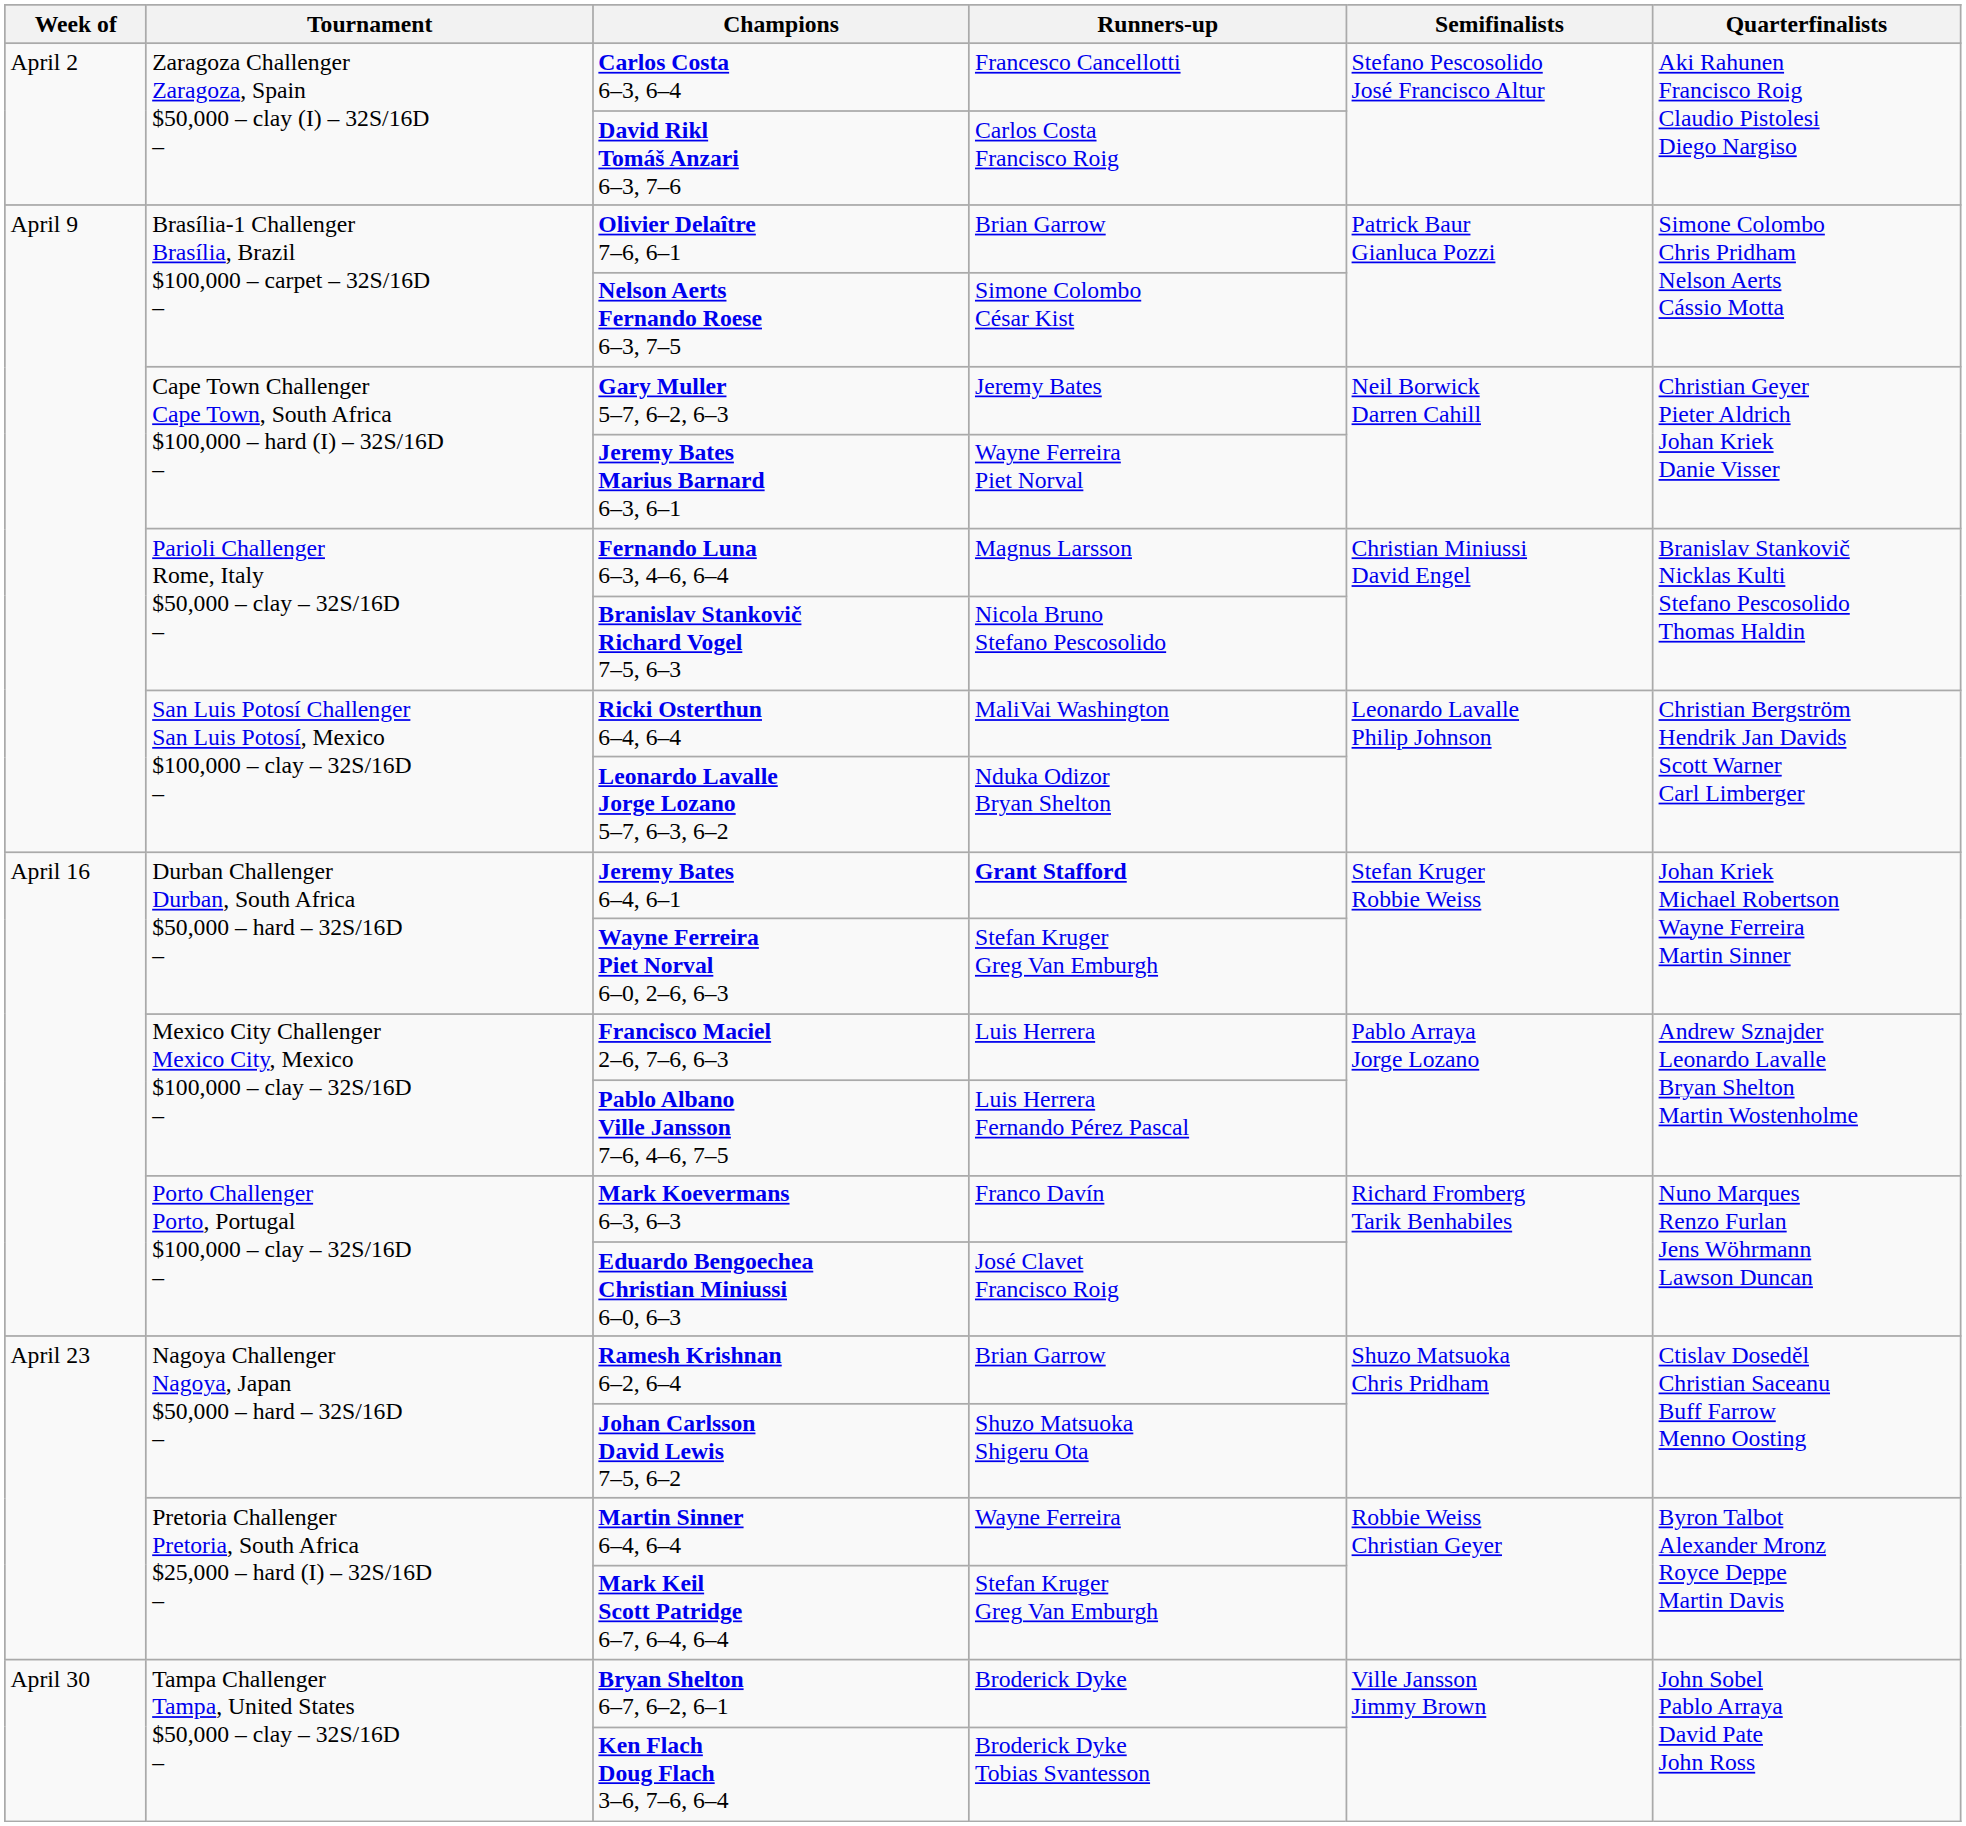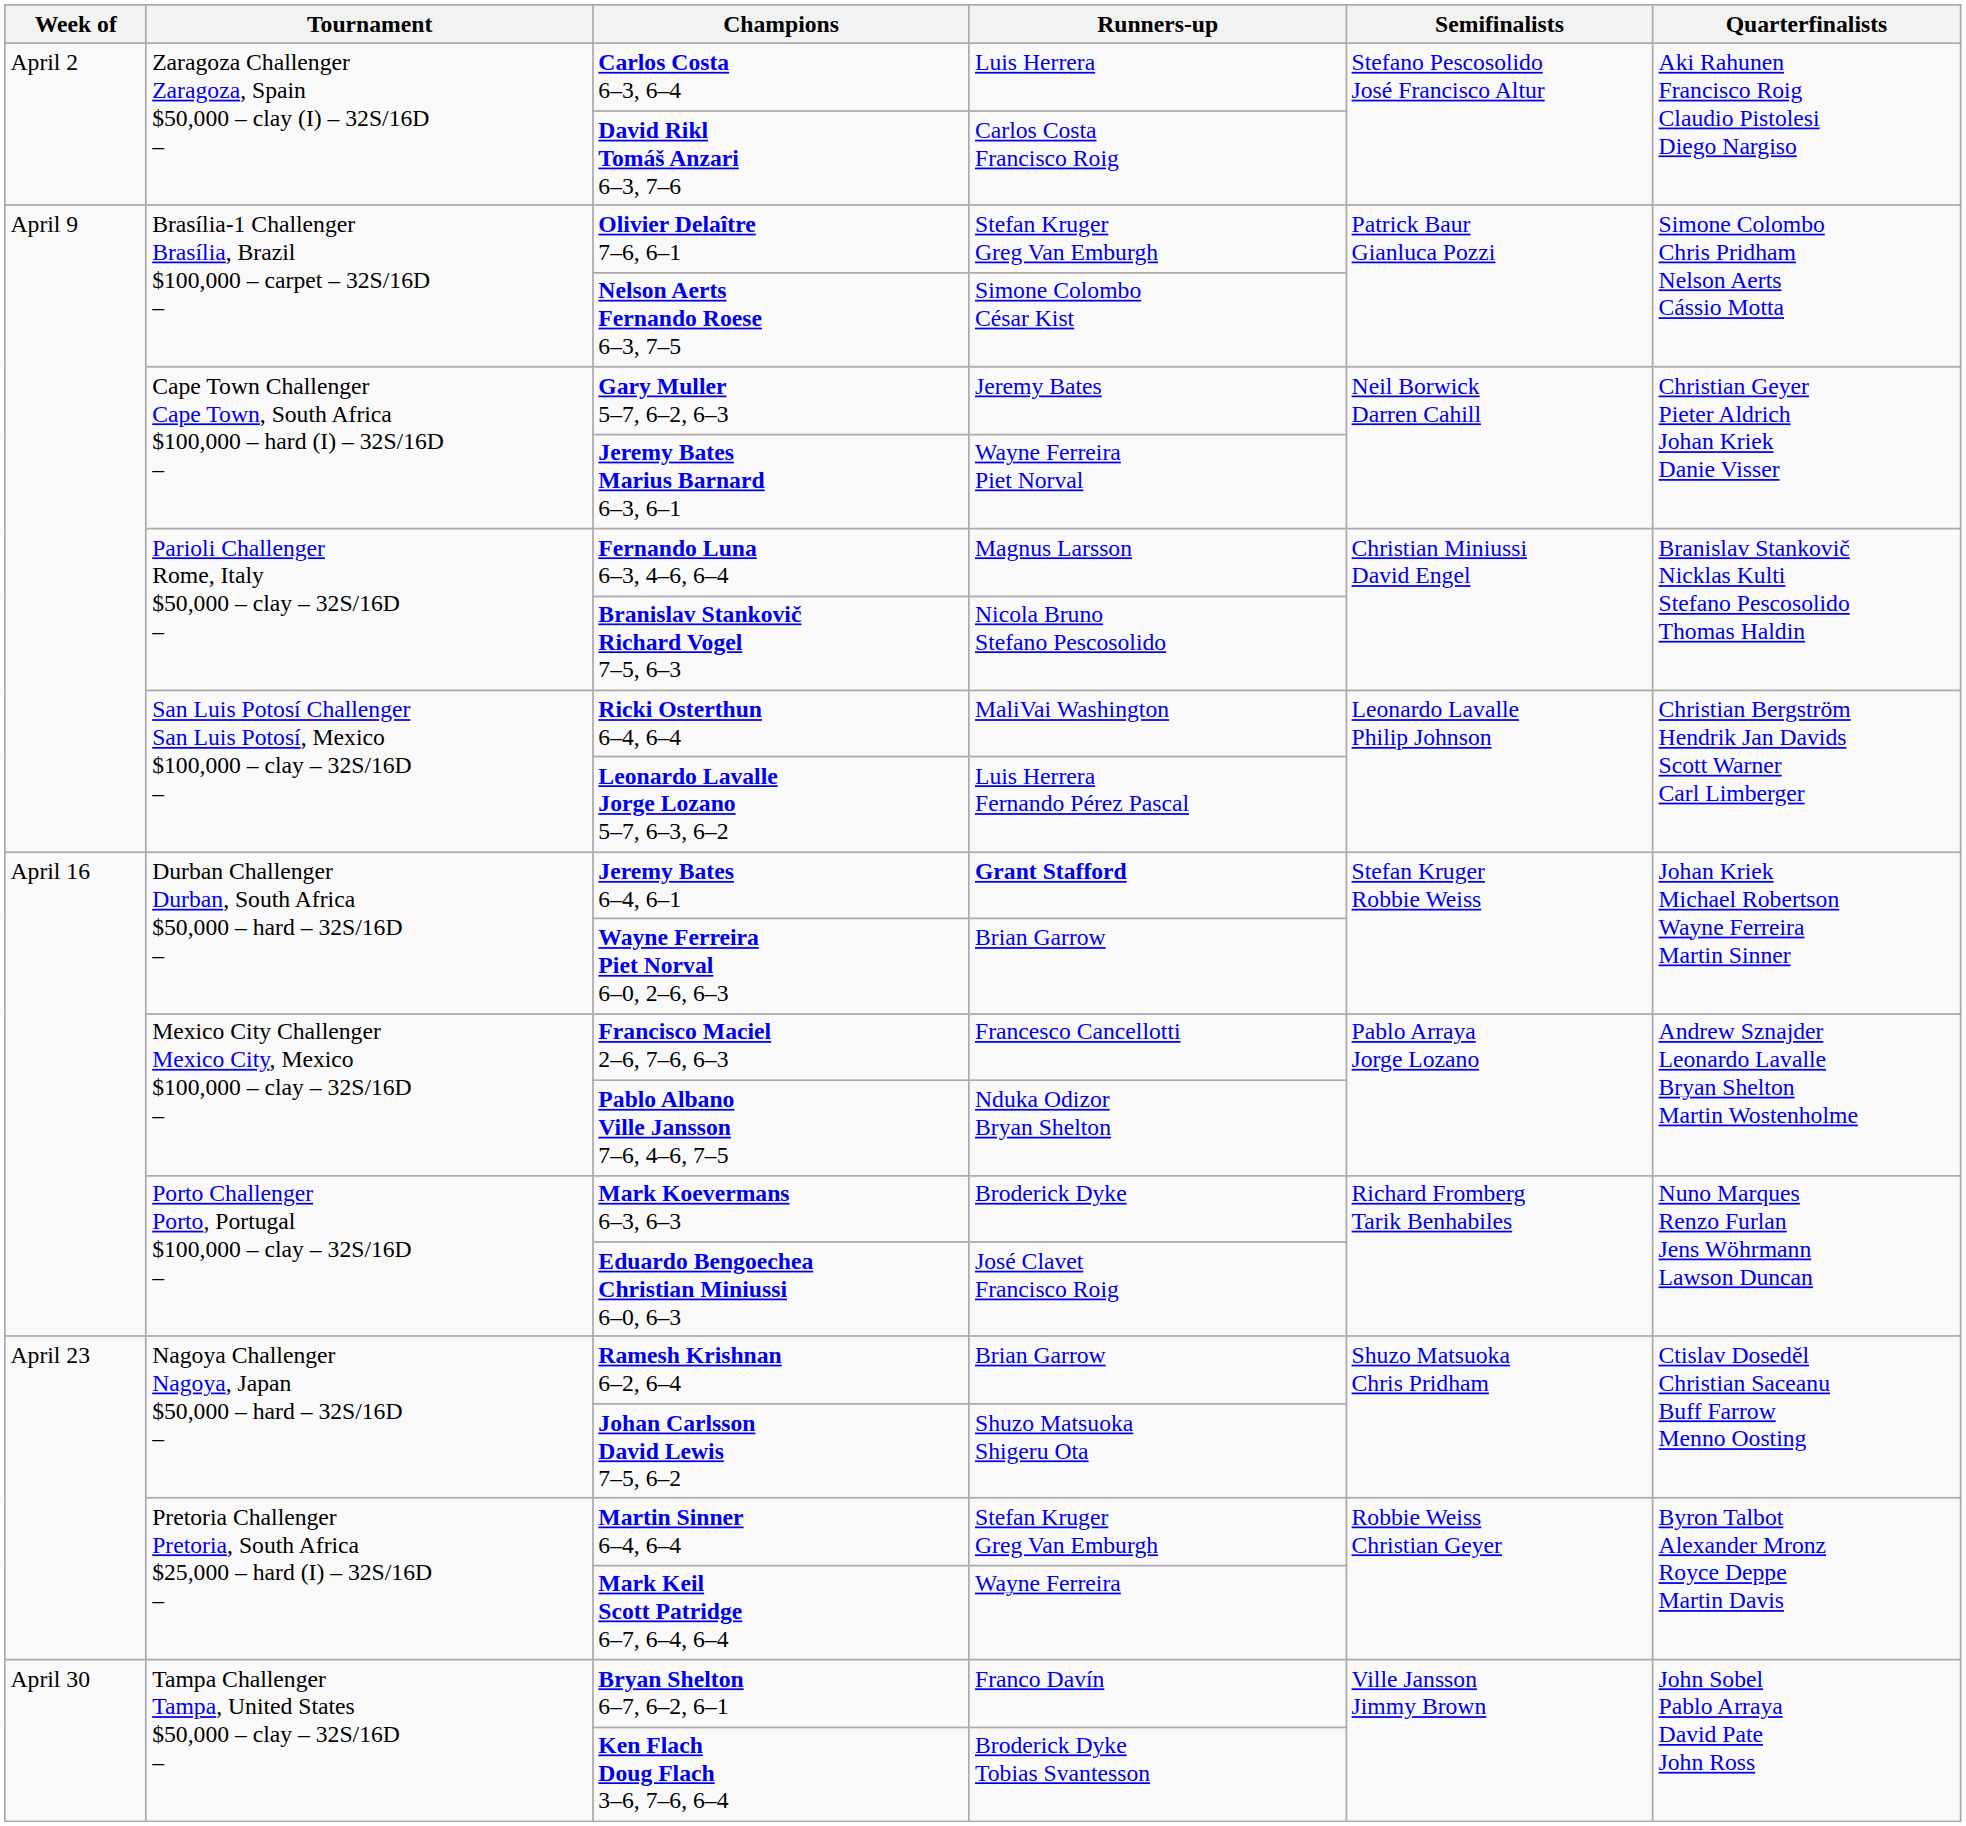Carlos Costa 6–3, 6–4 | Runners-up: Francesco Cancellotti -> Luis Herrera
Olivier Delaître 7–6, 6–1 | Runners-up: Brian Garrow -> Stefan Kruger Greg Van Emburgh
Leonardo Lavalle Jorge Lozano 5–7, 6–3, 6–2 | Runners-up: Nduka Odizor Bryan Shelton -> Luis Herrera Fernando Pérez Pascal
Wayne Ferreira Piet Norval 6–0, 2–6, 6–3 | Runners-up: Stefan Kruger Greg Van Emburgh -> Brian Garrow
Francisco Maciel 2–6, 7–6, 6–3 | Runners-up: Luis Herrera -> Francesco Cancellotti
Pablo Albano Ville Jansson 7–6, 4–6, 7–5 | Runners-up: Luis Herrera Fernando Pérez Pascal -> Nduka Odizor Bryan Shelton
Mark Koevermans 6–3, 6–3 | Runners-up: Franco Davín -> Broderick Dyke
Martin Sinner 6–4, 6–4 | Runners-up: Wayne Ferreira -> Stefan Kruger Greg Van Emburgh
Mark Keil Scott Patridge 6–7, 6–4, 6–4 | Runners-up: Stefan Kruger Greg Van Emburgh -> Wayne Ferreira
Bryan Shelton 6–7, 6–2, 6–1 | Runners-up: Broderick Dyke -> Franco Davín
